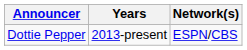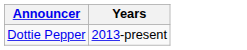- column: Network(s) | ESPN/CBS
